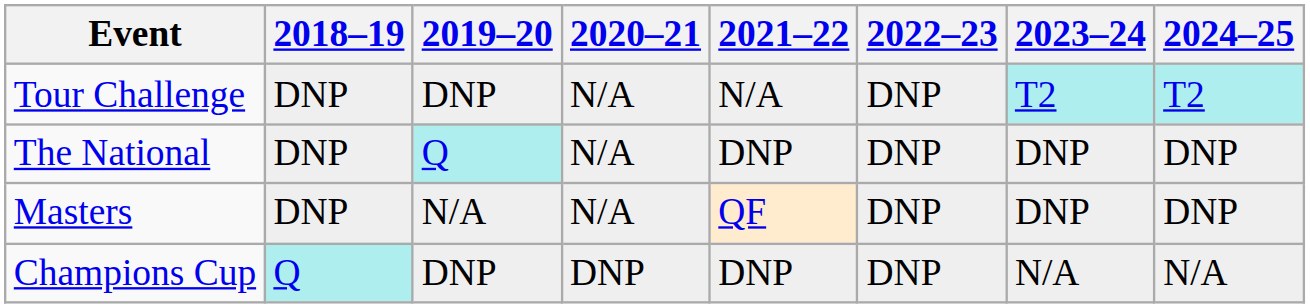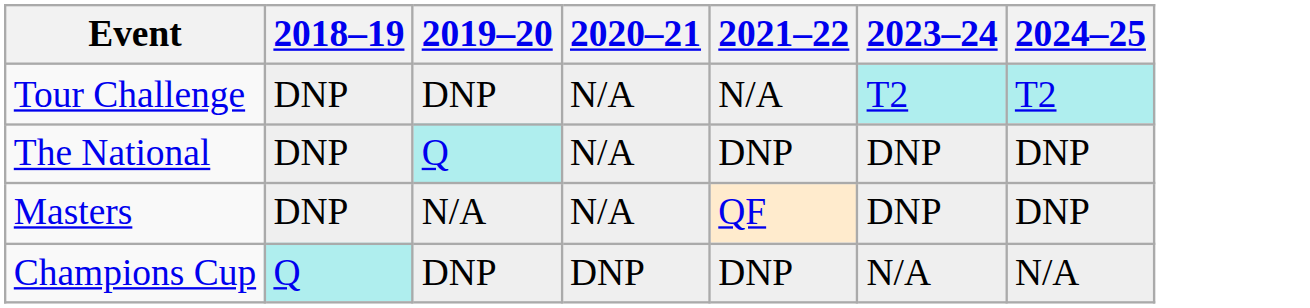- column: 2022–23 | DNP | DNP | DNP | DNP
